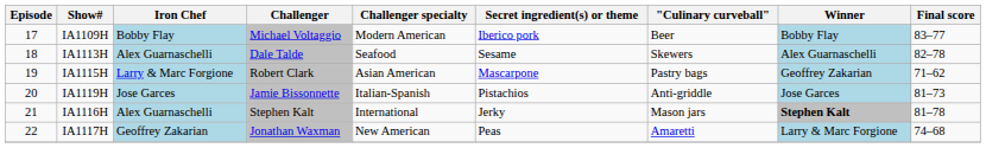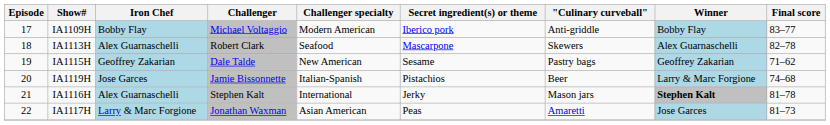IA1109H | "Culinary curveball": Beer -> Anti-griddle
IA1113H | Challenger: Dale Talde -> Robert Clark
IA1113H | Secret ingredient(s) or theme: Sesame -> Mascarpone
IA1115H | Iron Chef: Larry & Marc Forgione -> Geoffrey Zakarian
IA1115H | Challenger: Robert Clark -> Dale Talde
IA1115H | Challenger specialty: Asian American -> New American
IA1115H | Secret ingredient(s) or theme: Mascarpone -> Sesame
IA1119H | "Culinary curveball": Anti-griddle -> Beer
IA1119H | Winner: Jose Garces -> Larry & Marc Forgione
IA1119H | Final score: 81–73 -> 74–68
IA1117H | Iron Chef: Geoffrey Zakarian -> Larry & Marc Forgione
IA1117H | Challenger specialty: New American -> Asian American
IA1117H | Winner: Larry & Marc Forgione -> Jose Garces
IA1117H | Final score: 74–68 -> 81–73
